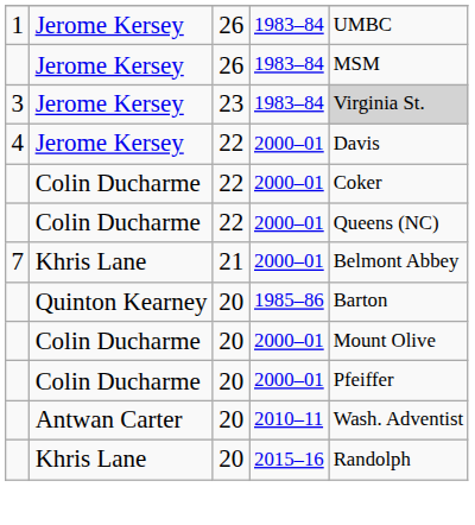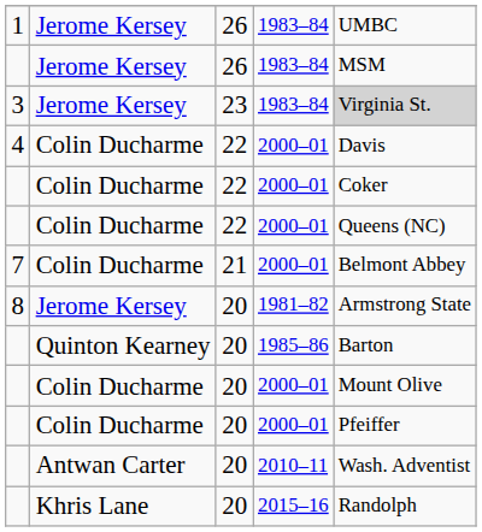4 | column 2: Jerome Kersey -> Colin Ducharme
7 | column 2: Khris Lane -> Colin Ducharme
+ row: 8 | Jerome Kersey | 20 | 1981–82 | Armstrong State
